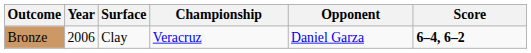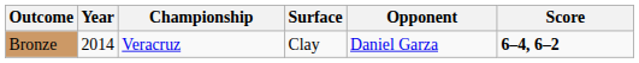columns swapped: Championship <-> Surface
Bronze | Year: 2006 -> 2014
